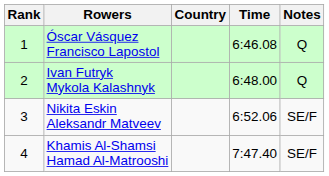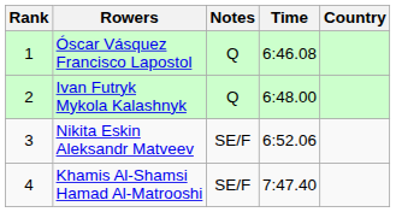columns swapped: Country <-> Notes
